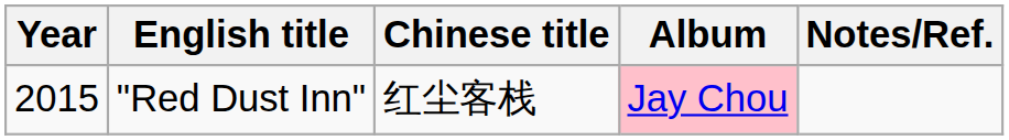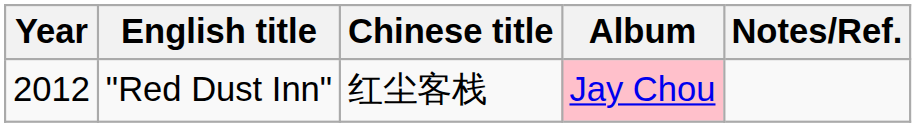"Red Dust Inn" | Year: 2015 -> 2012
